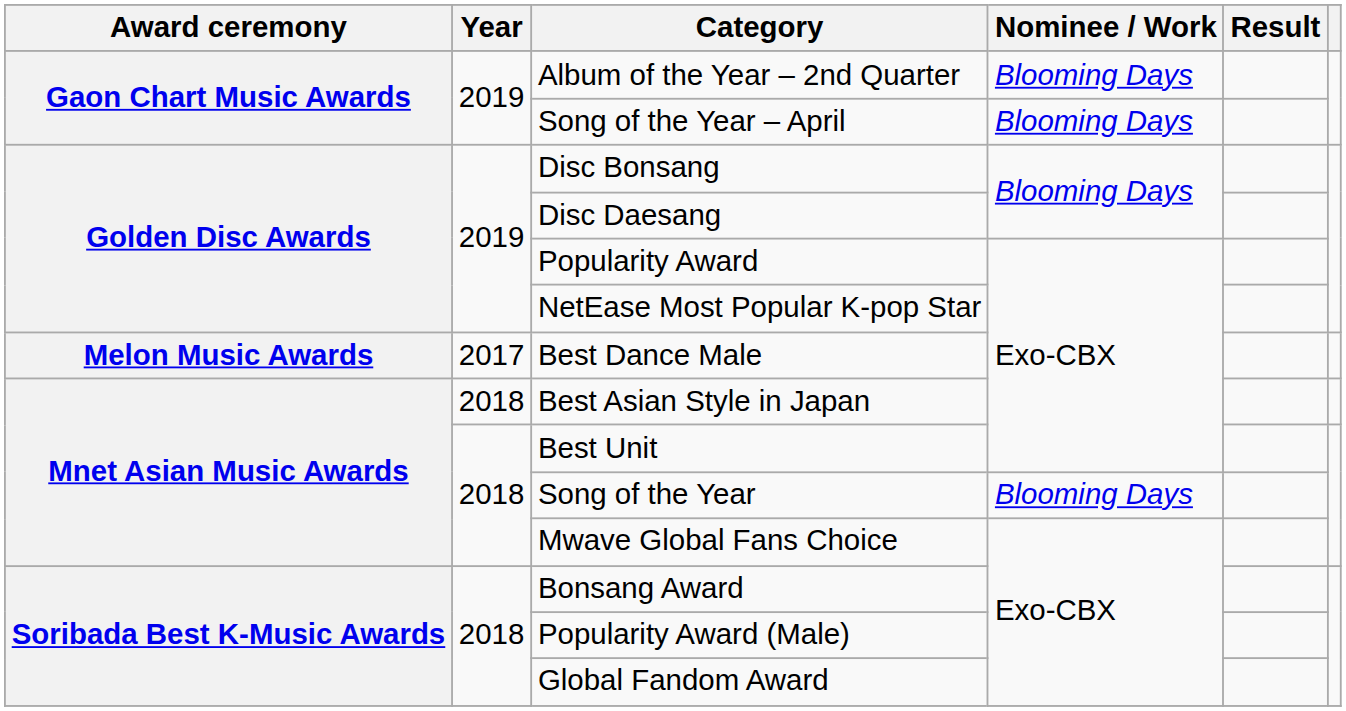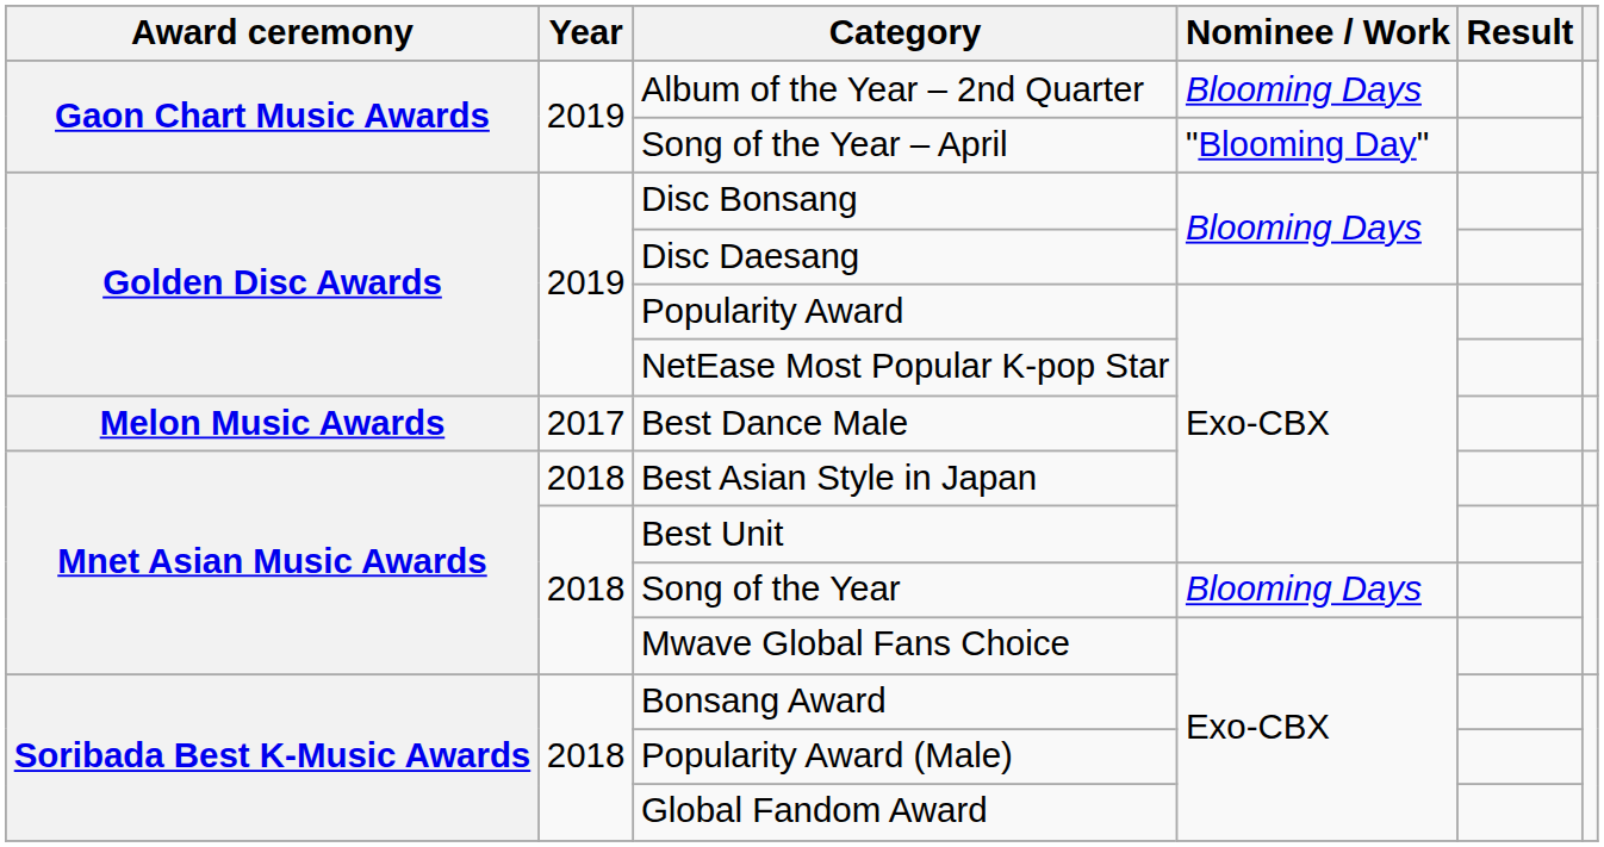Song of the Year – April | Nominee / Work: Blooming Days -> "Blooming Day"
